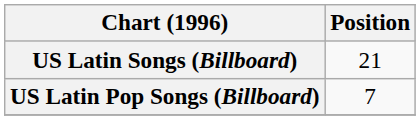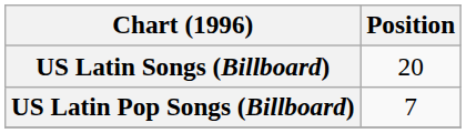US Latin Songs (Billboard) | Position: 21 -> 20
